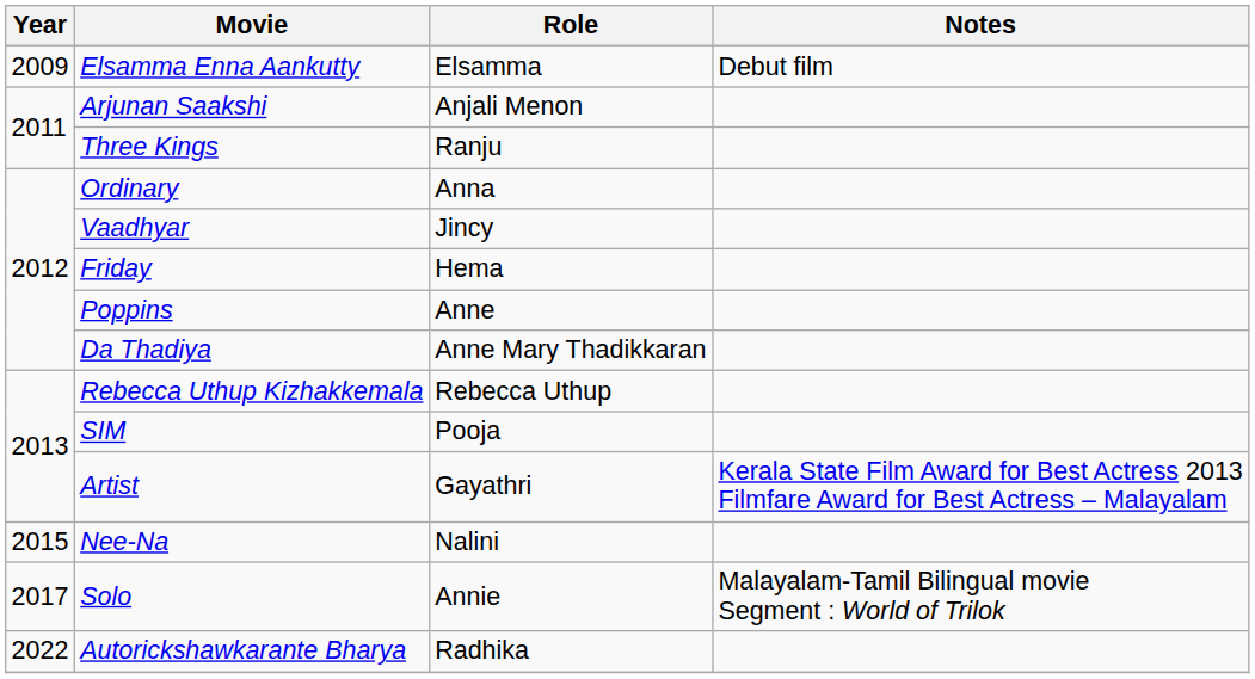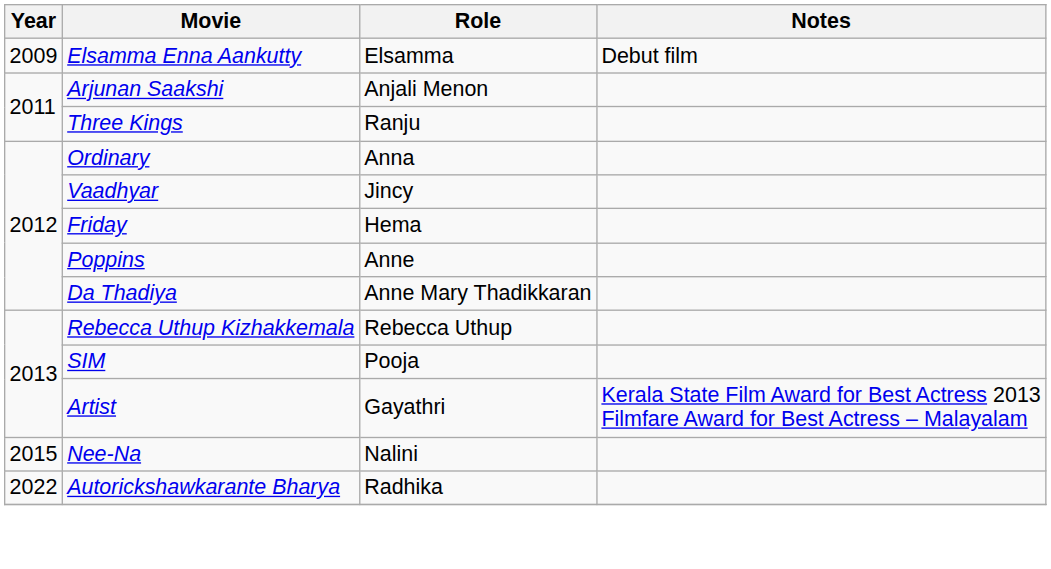- row: 2017 | Solo | Annie | Malayalam-Tamil Bilingual movie Segment : World of Trilok
